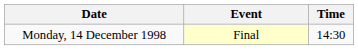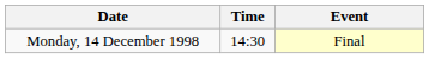columns swapped: Time <-> Event
